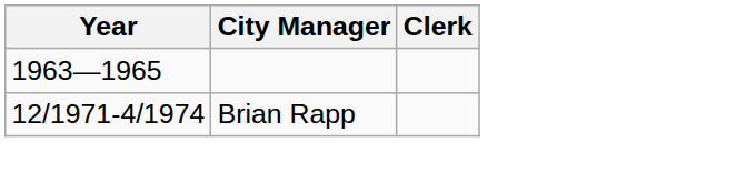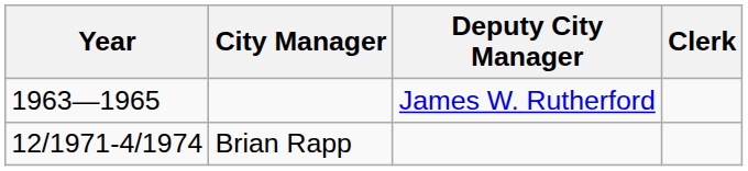+ column: Deputy City Manager | James W. Rutherford
